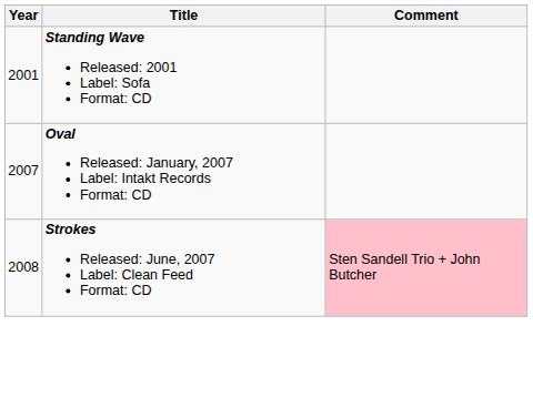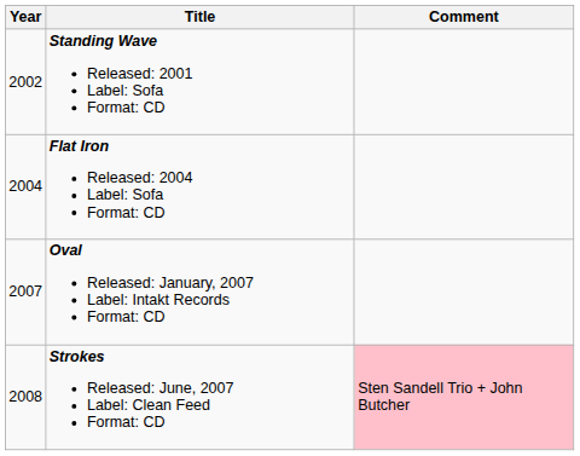Standing Wave Released: 2001 Label: Sofa Format: CD | Year: 2001 -> 2002
+ row: 2004 | Flat Iron Released: 2004 Label: Sofa Format: CD
